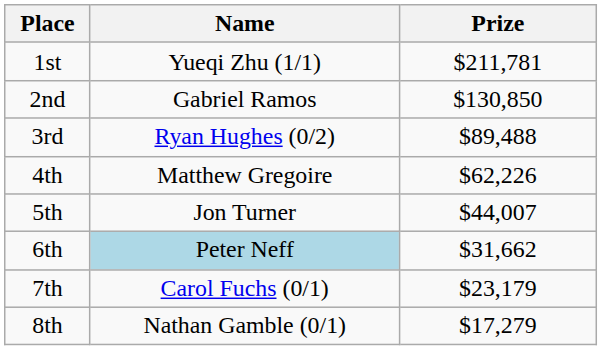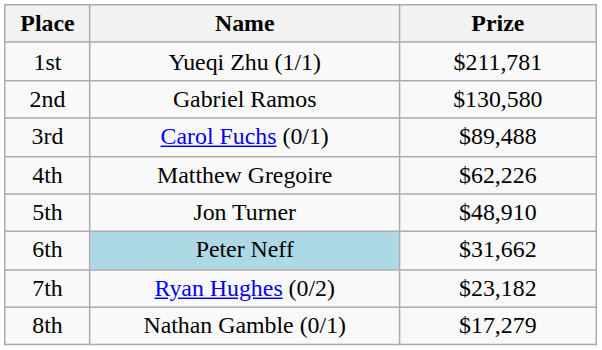2nd | Prize: $130,850 -> $130,580
3rd | Name: Ryan Hughes (0/2) -> Carol Fuchs (0/1)
5th | Prize: $44,007 -> $48,910
7th | Name: Carol Fuchs (0/1) -> Ryan Hughes (0/2)
7th | Prize: $23,179 -> $23,182
